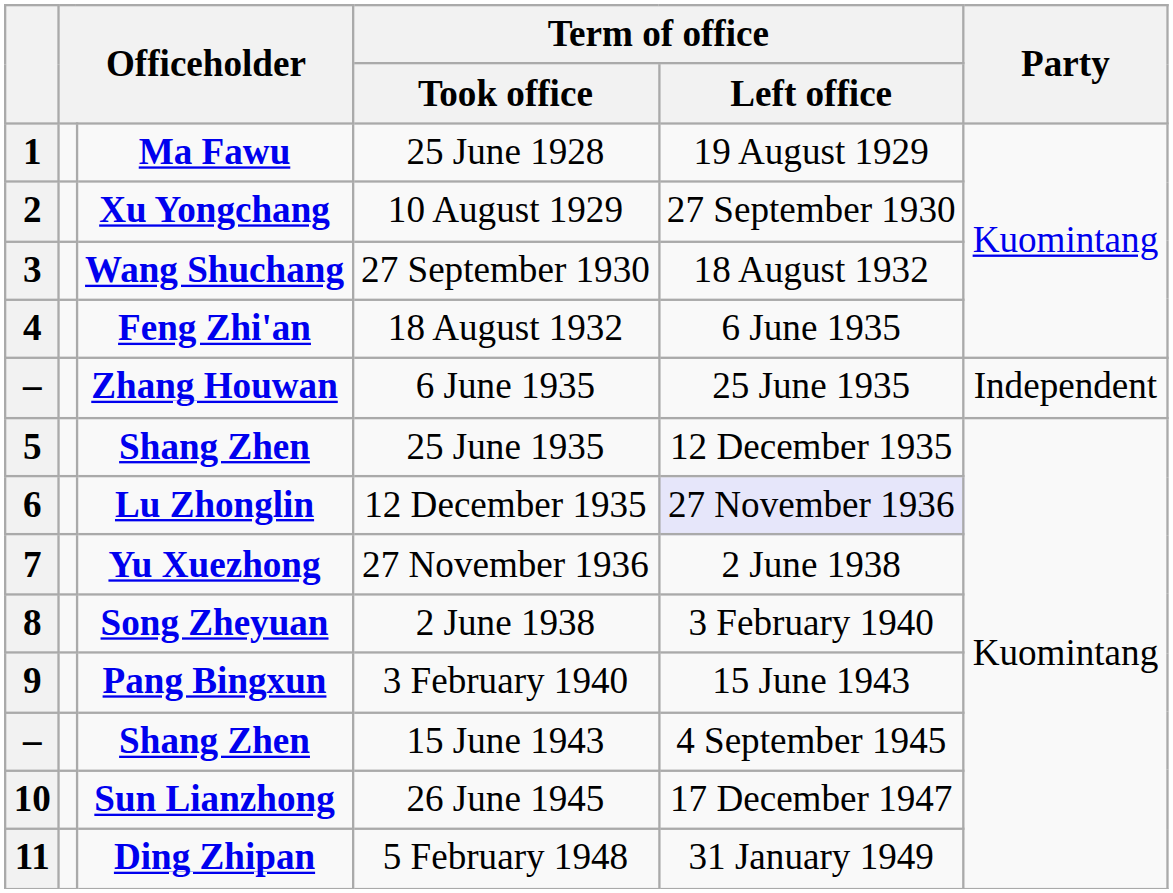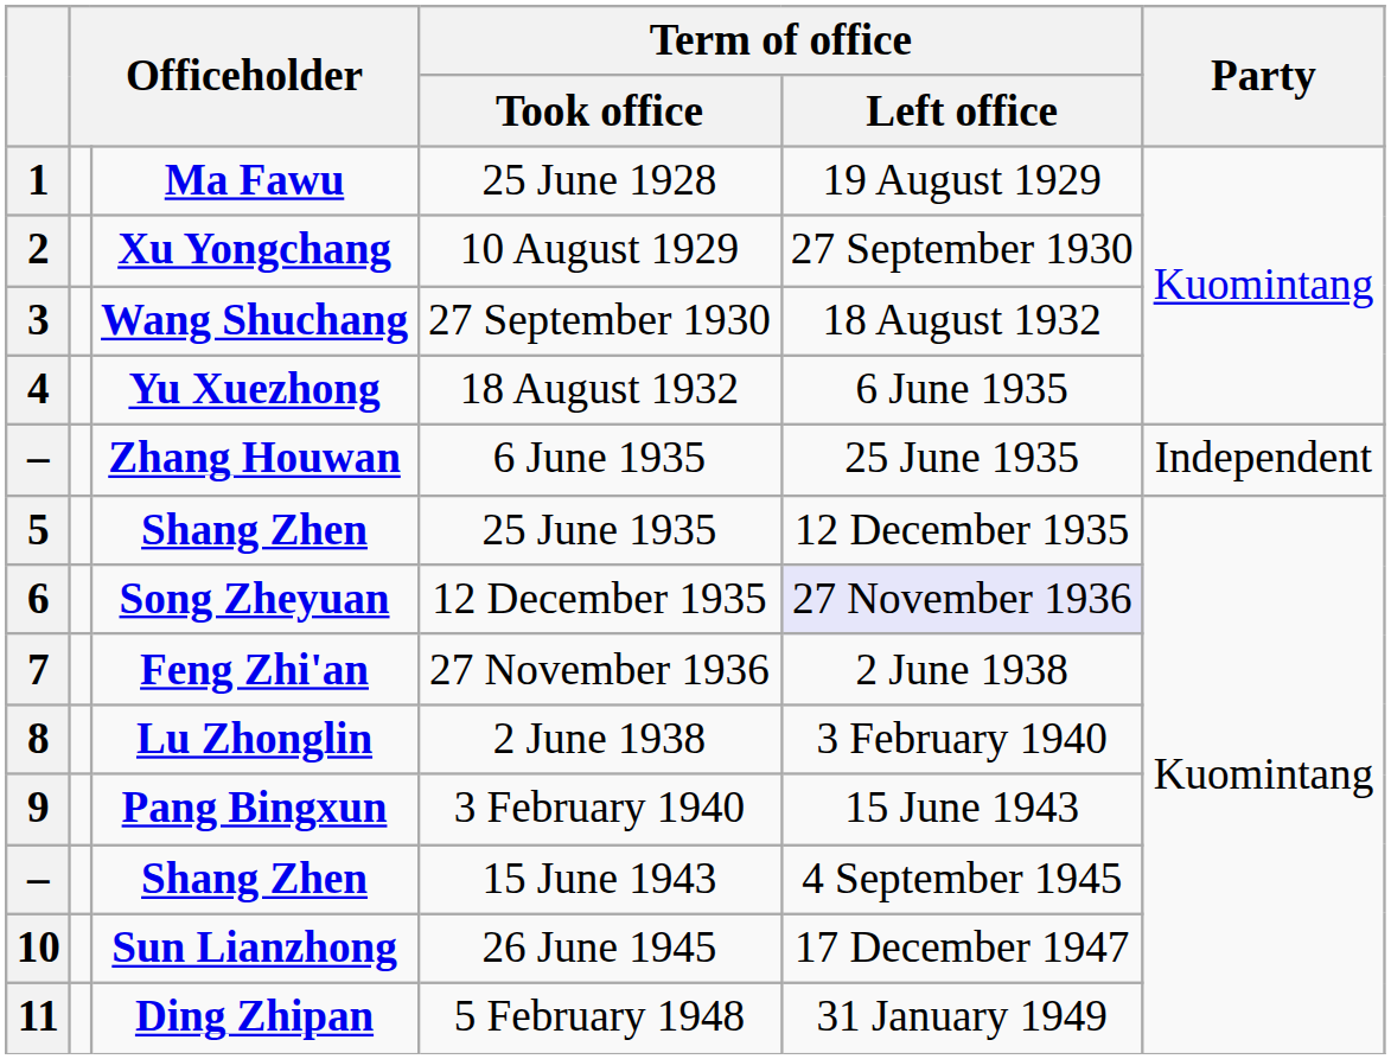4 | column 3: Feng Zhi'an -> Yu Xuezhong
6 | column 3: Lu Zhonglin -> Song Zheyuan
7 | column 3: Yu Xuezhong -> Feng Zhi'an
8 | column 3: Song Zheyuan -> Lu Zhonglin
